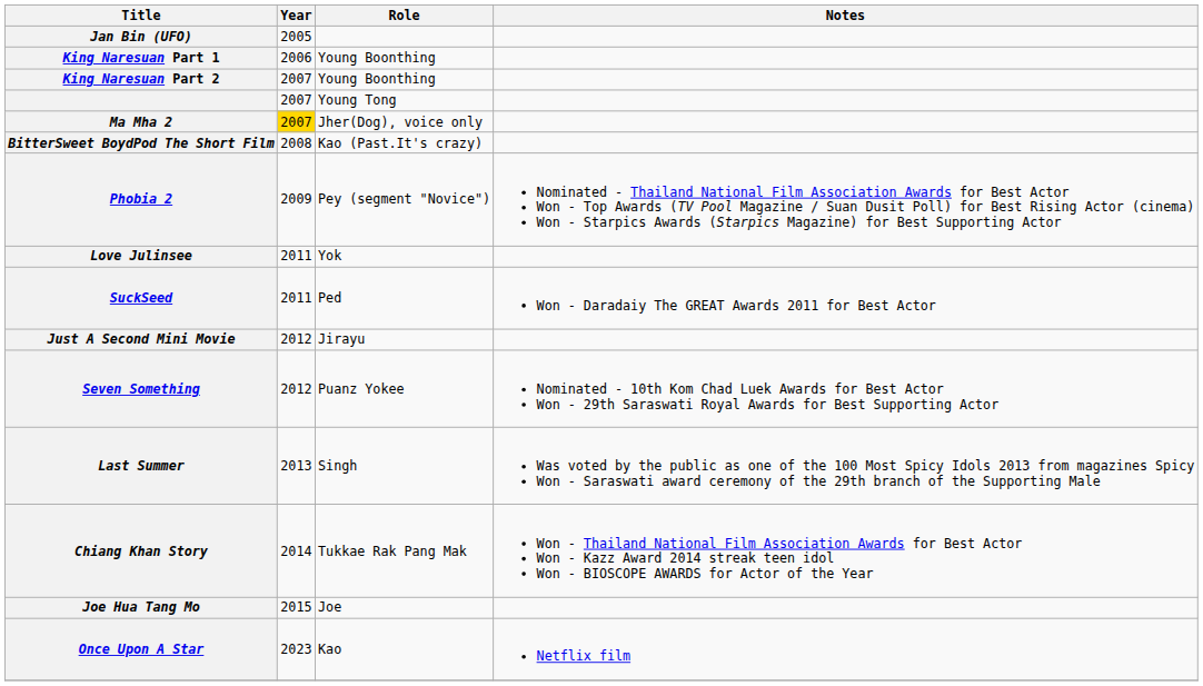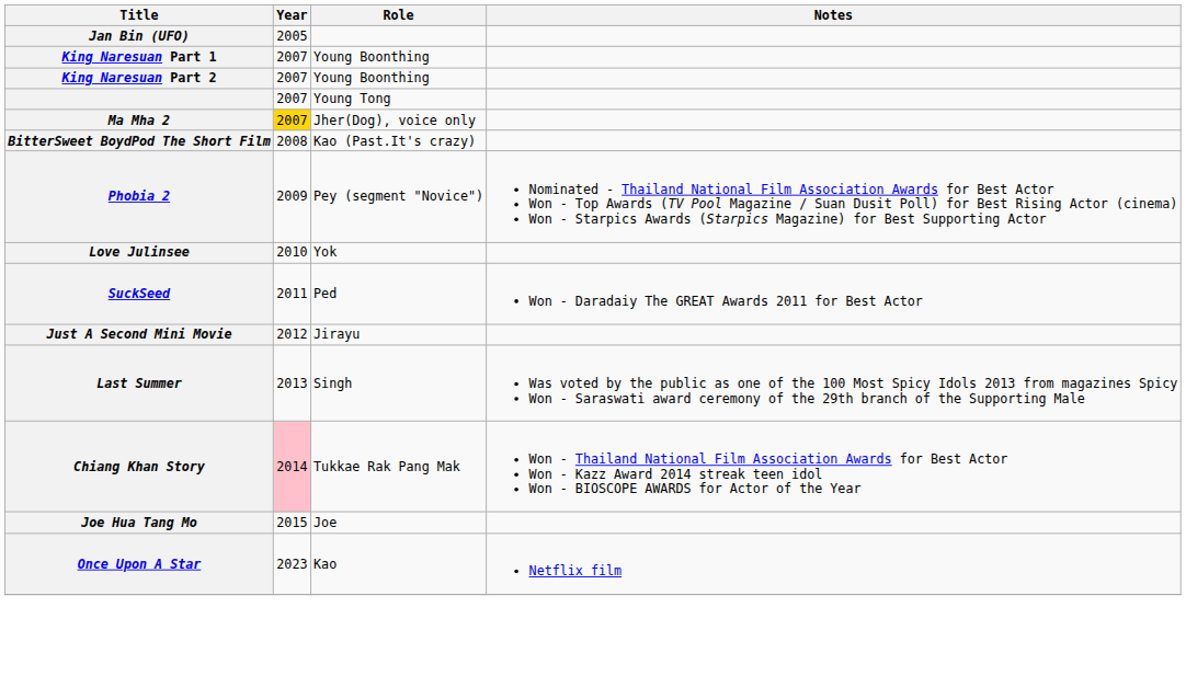King Naresuan Part 1 | Year: 2006 -> 2007
Love Julinsee | Year: 2011 -> 2010
- row: Seven Something | 2012 | Puanz Yokee | Nominated - 10th Kom Chad Luek Awards for Best Actor Won - 29th Saraswati Royal Awards for Best Supporting Actor
Chiang Khan Story | Year: no background -> pink background
